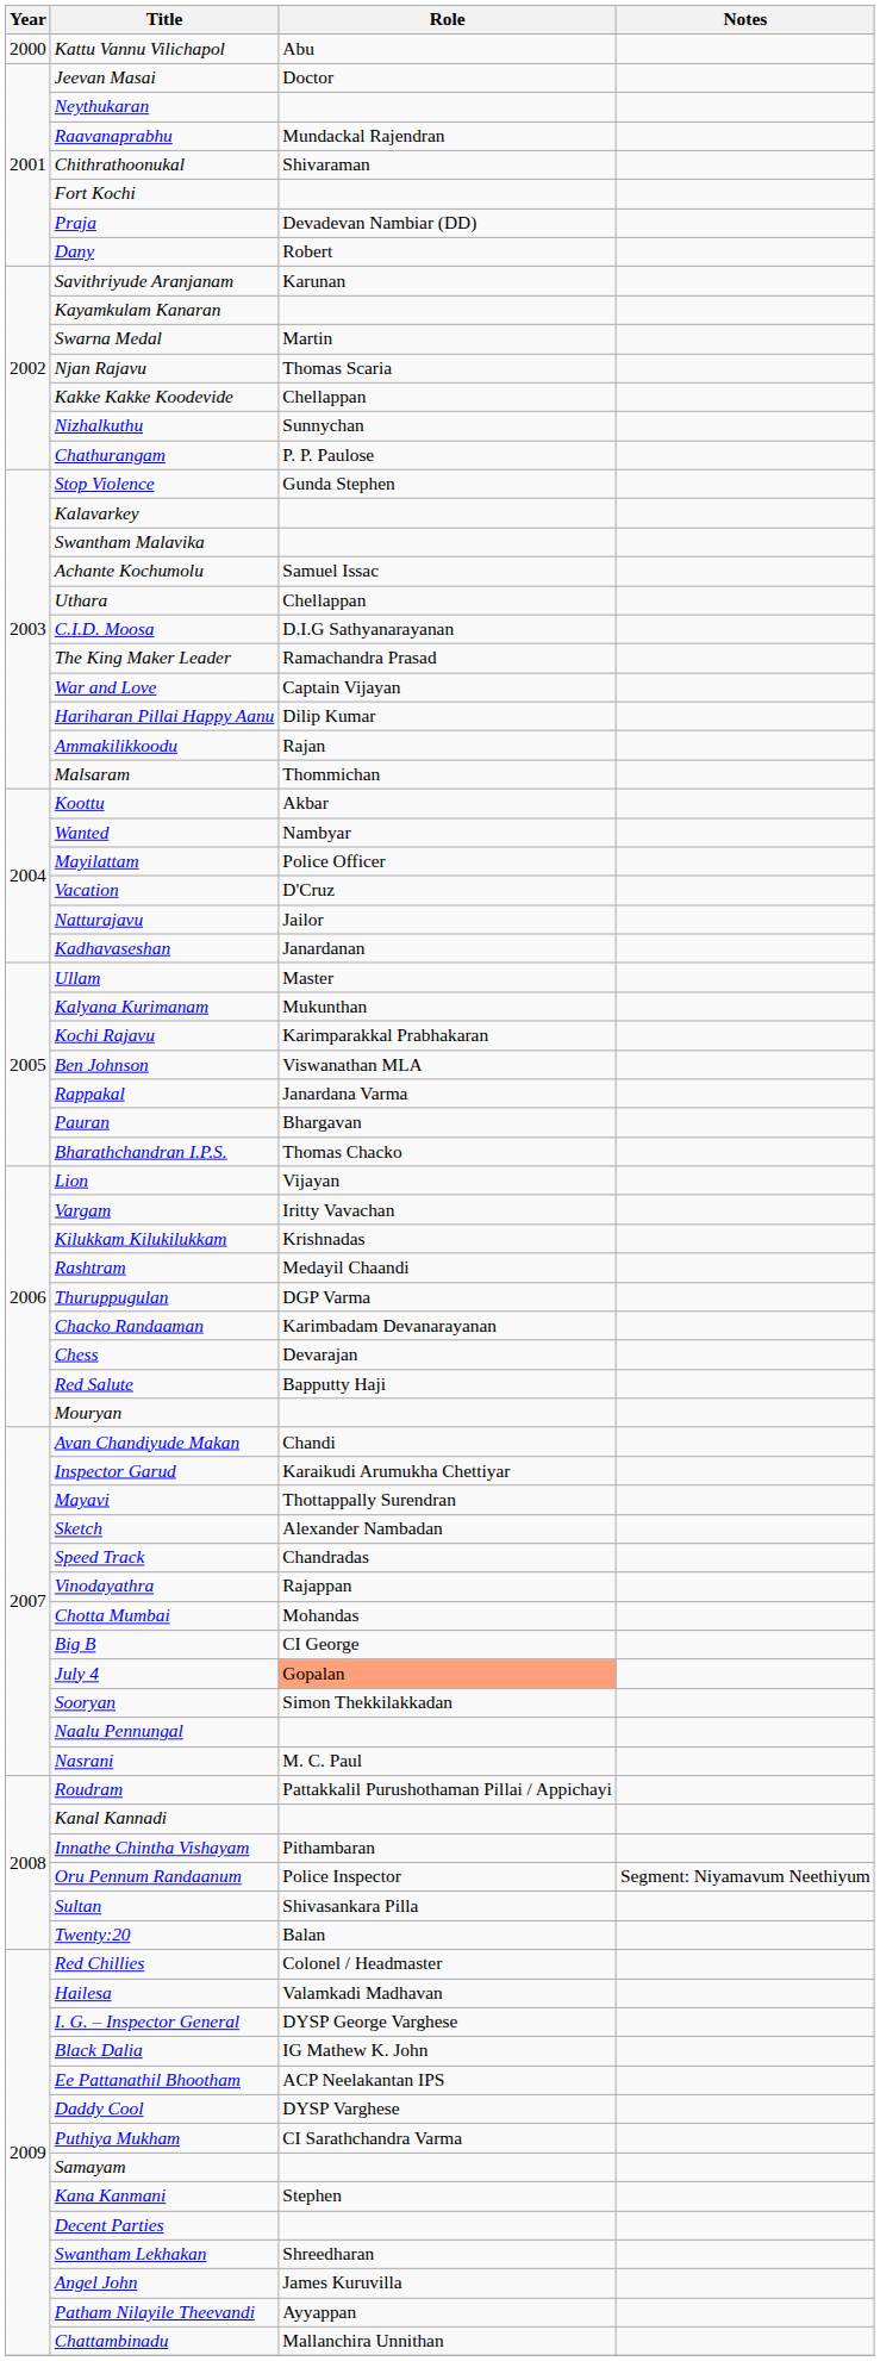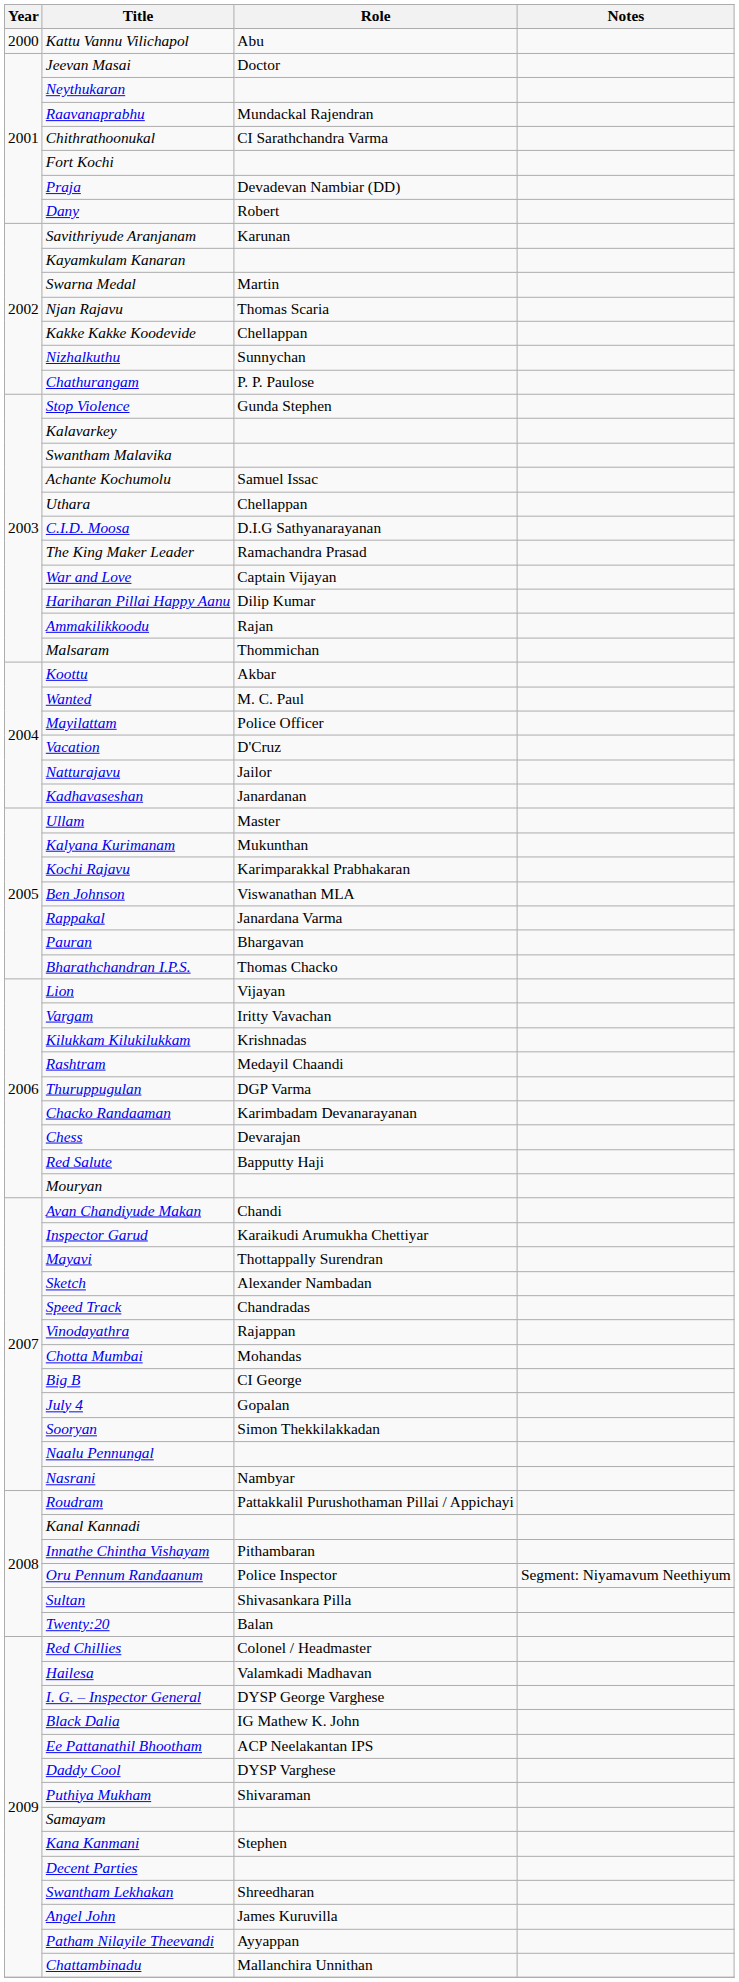Chithrathoonukal | Role: Shivaraman -> CI Sarathchandra Varma
Wanted | Role: Nambyar -> M. C. Paul
July 4 | Role: lightsalmon background -> no background
Nasrani | Role: M. C. Paul -> Nambyar
Puthiya Mukham | Role: CI Sarathchandra Varma -> Shivaraman
